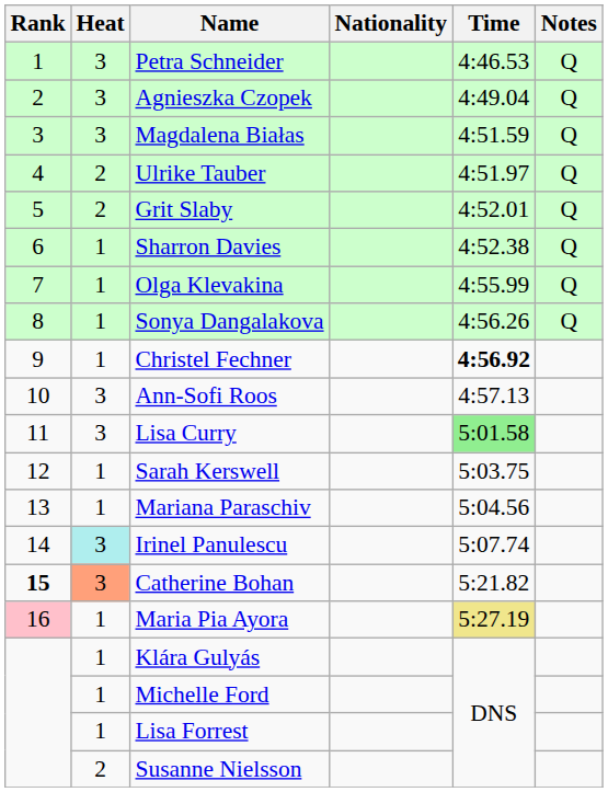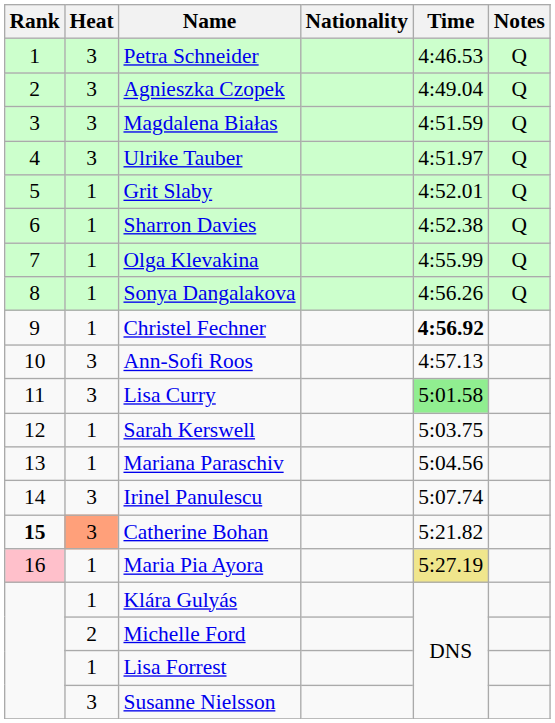Ulrike Tauber | Heat: 2 -> 3
Grit Slaby | Heat: 2 -> 1
Irinel Panulescu | Heat: paleturquoise background -> no background
Michelle Ford | Heat: 1 -> 2
Susanne Nielsson | Heat: 2 -> 3
